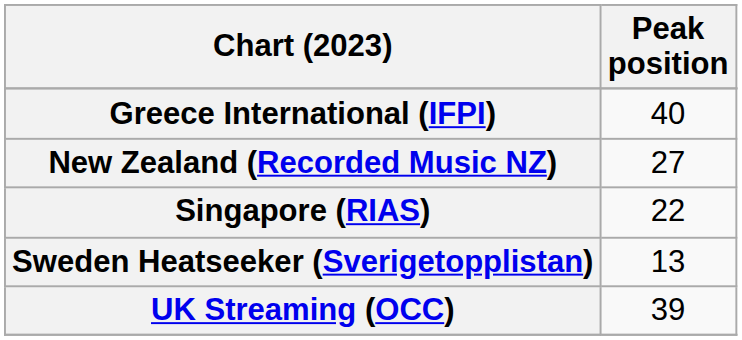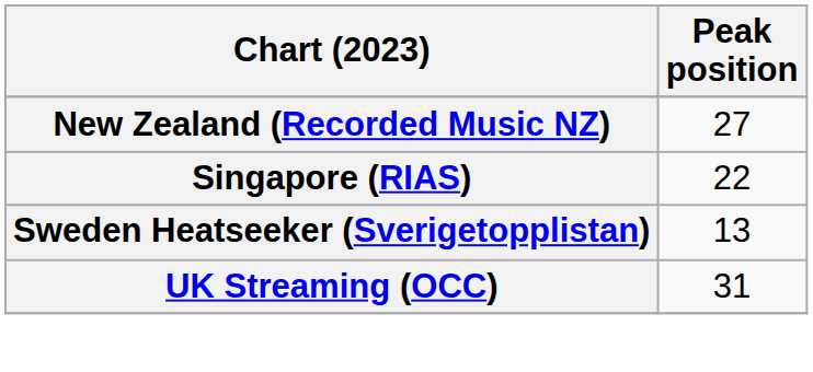- row: Greece International (IFPI) | 40
UK Streaming (OCC) | Peak position: 39 -> 31
